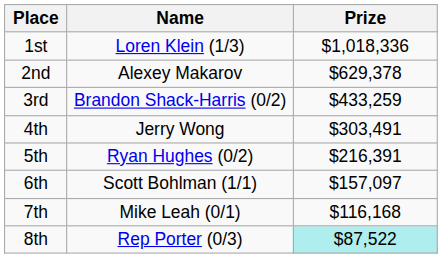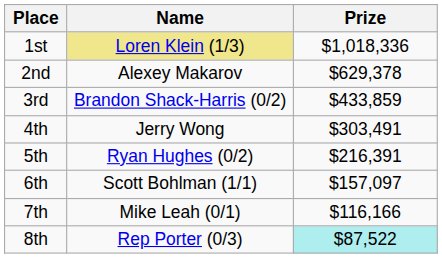1st | Name: no background -> khaki background
3rd | Prize: $433,259 -> $433,859
7th | Prize: $116,168 -> $116,166
